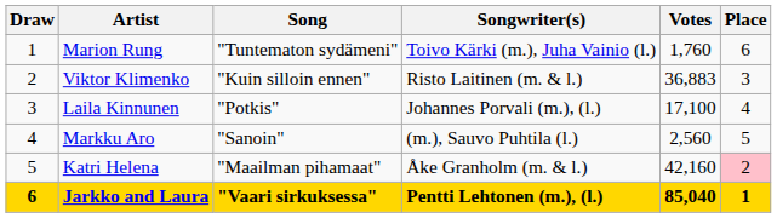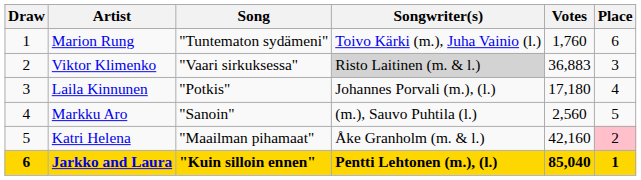Viktor Klimenko | Song: "Kuin silloin ennen" -> "Vaari sirkuksessa"
Viktor Klimenko | Songwriter(s): no background -> lightgrey background
Laila Kinnunen | Votes: 17,100 -> 17,180
Jarkko and Laura | Song: "Vaari sirkuksessa" -> "Kuin silloin ennen"
